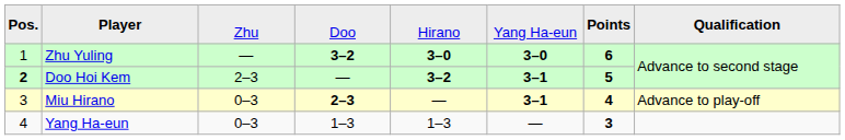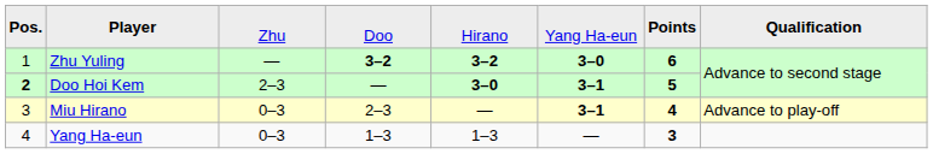Zhu Yuling | column 5: 3–0 -> 3–2
Doo Hoi Kem | column 5: 3–2 -> 3–0
Miu Hirano | column 4: bold -> normal
